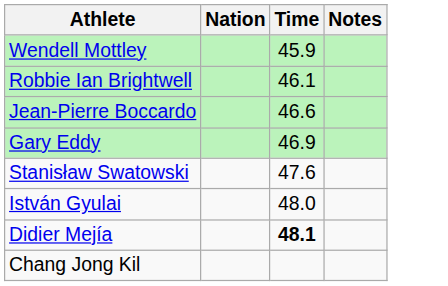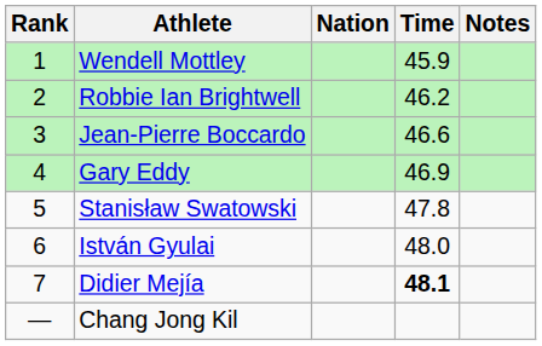+ column: Rank | 1 | 2 | 3 | 4 | 5 | 6 | 7 | —
Robbie Ian Brightwell | Time: 46.1 -> 46.2
Stanisław Swatowski | Time: 47.6 -> 47.8
